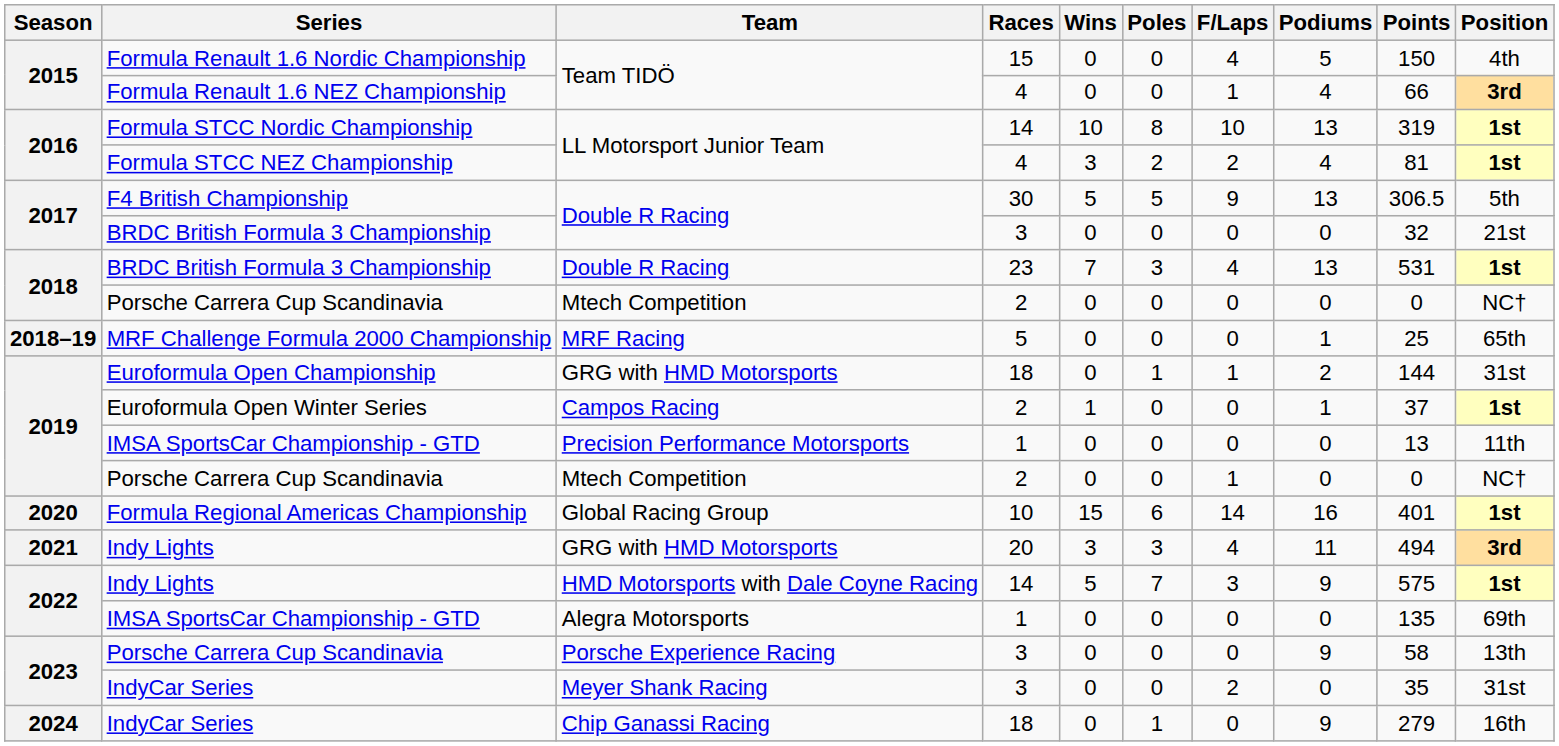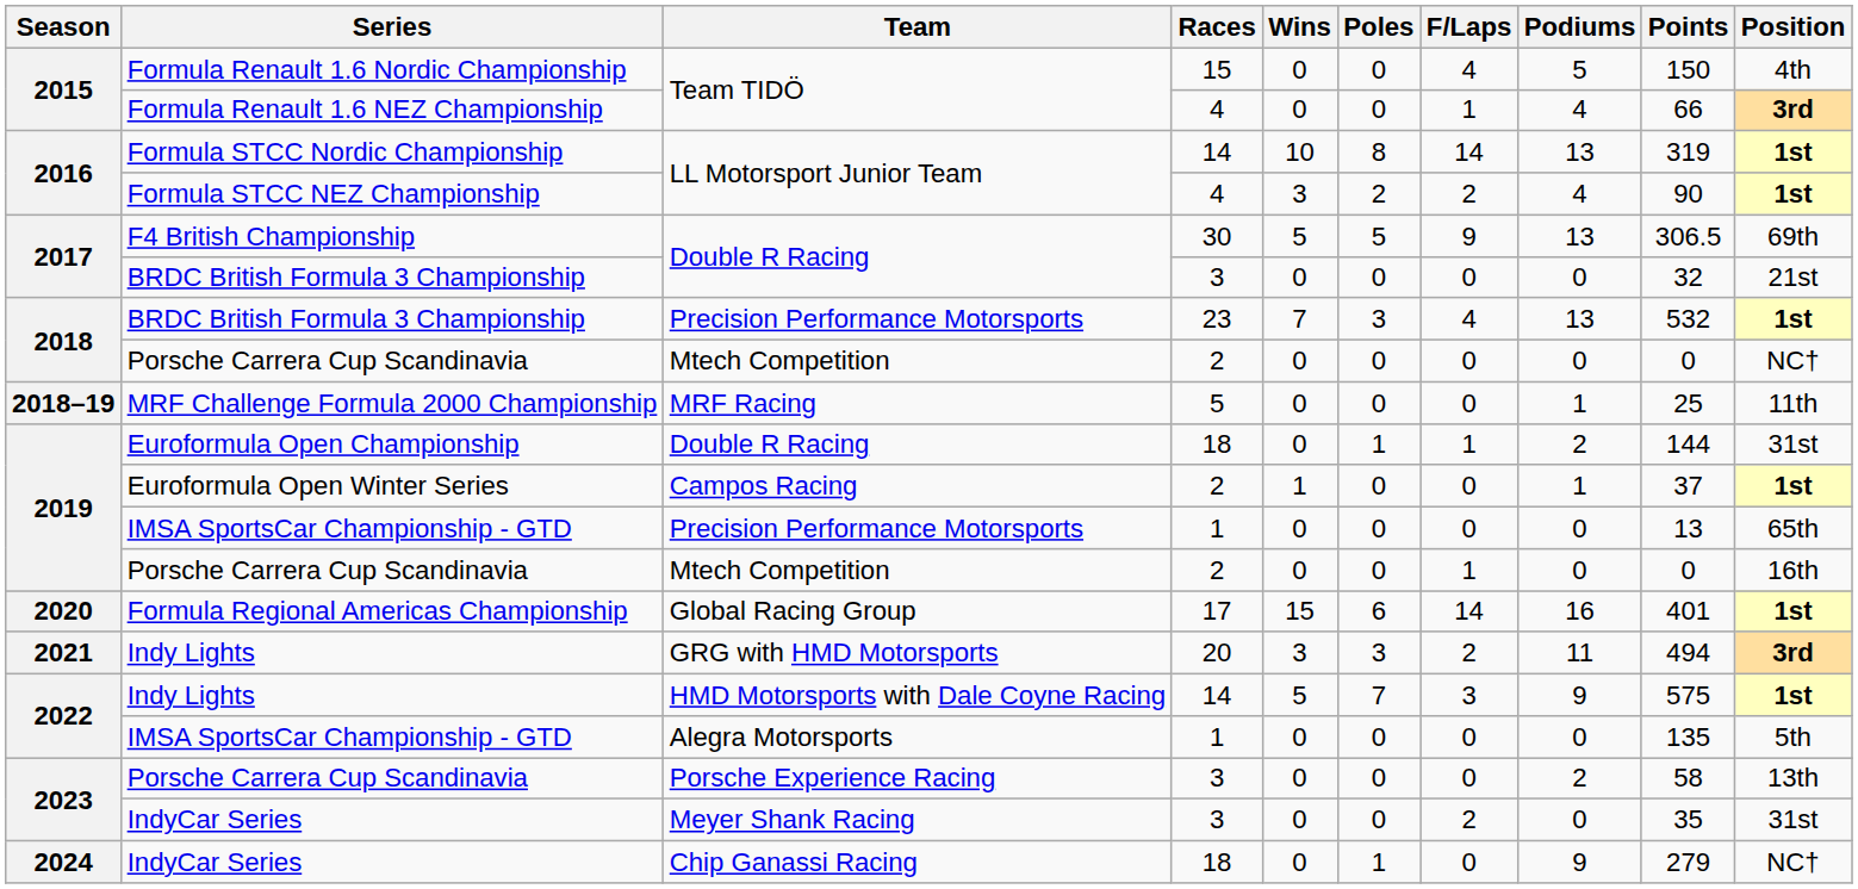Formula STCC Nordic Championship | F/Laps: 10 -> 14
Formula STCC NEZ Championship | Points: 81 -> 90
F4 British Championship | Position: 5th -> 69th
2018 / BRDC British Formula 3 Championship | Team: Double R Racing -> Precision Performance Motorsports
2018 / BRDC British Formula 3 Championship | Points: 531 -> 532
MRF Challenge Formula 2000 Championship | Position: 65th -> 11th
Euroformula Open Championship | Team: GRG with HMD Motorsports -> Double R Racing
2019 / IMSA SportsCar Championship - GTD | Position: 11th -> 65th
2019 / Porsche Carrera Cup Scandinavia | Position: NC† -> 16th
Formula Regional Americas Championship | Races: 10 -> 17
2021 / Indy Lights | F/Laps: 4 -> 2
2022 / IMSA SportsCar Championship - GTD | Position: 69th -> 5th
2023 / Porsche Carrera Cup Scandinavia | Podiums: 9 -> 2
2024 / IndyCar Series | Position: 16th -> NC†
